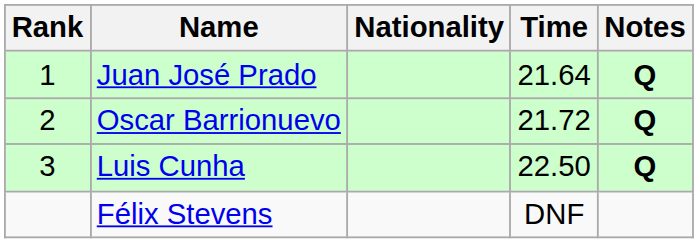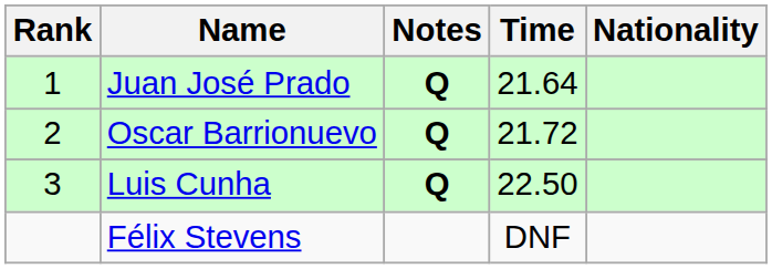columns swapped: Nationality <-> Notes
